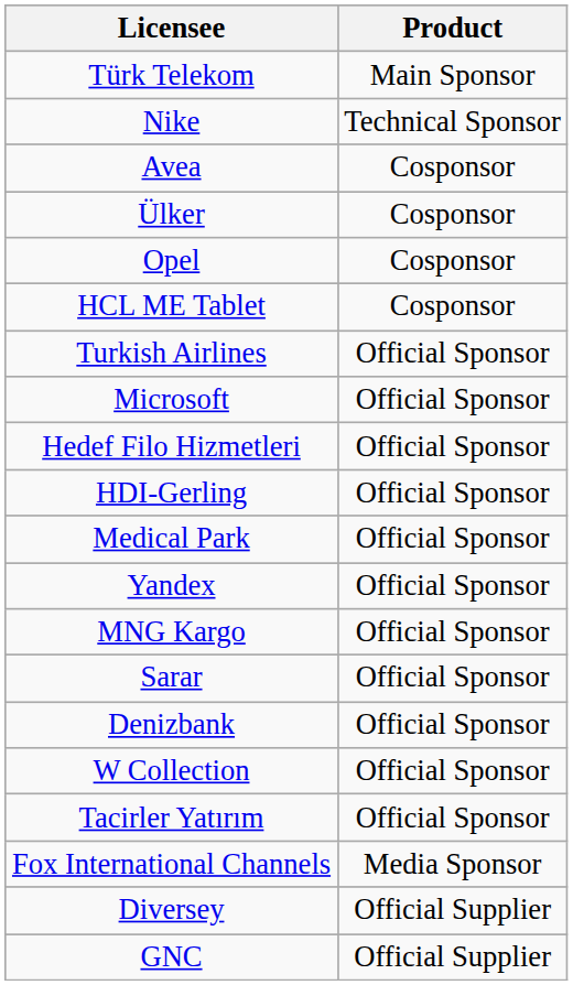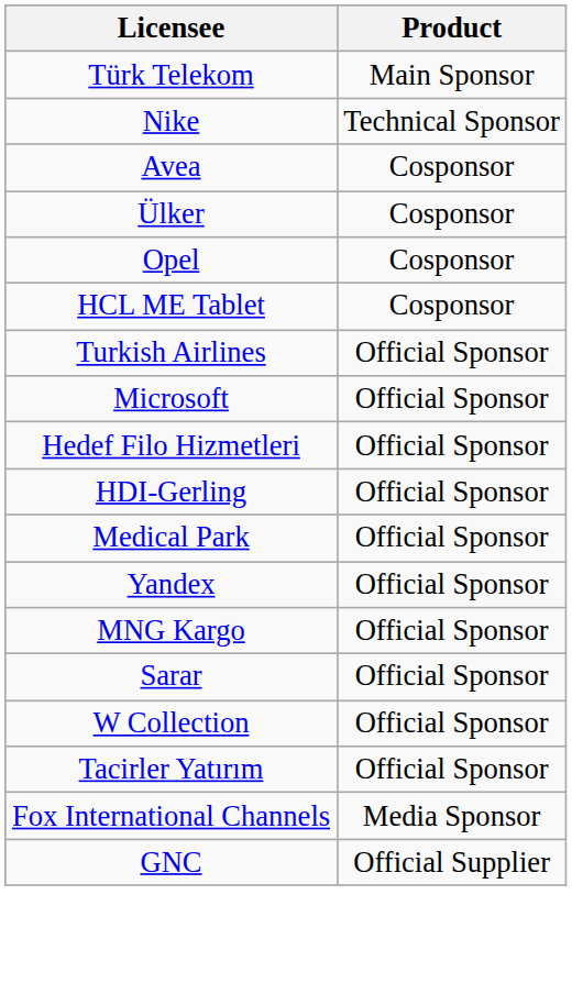- row: Denizbank | Official Sponsor
- row: Diversey | Official Supplier
